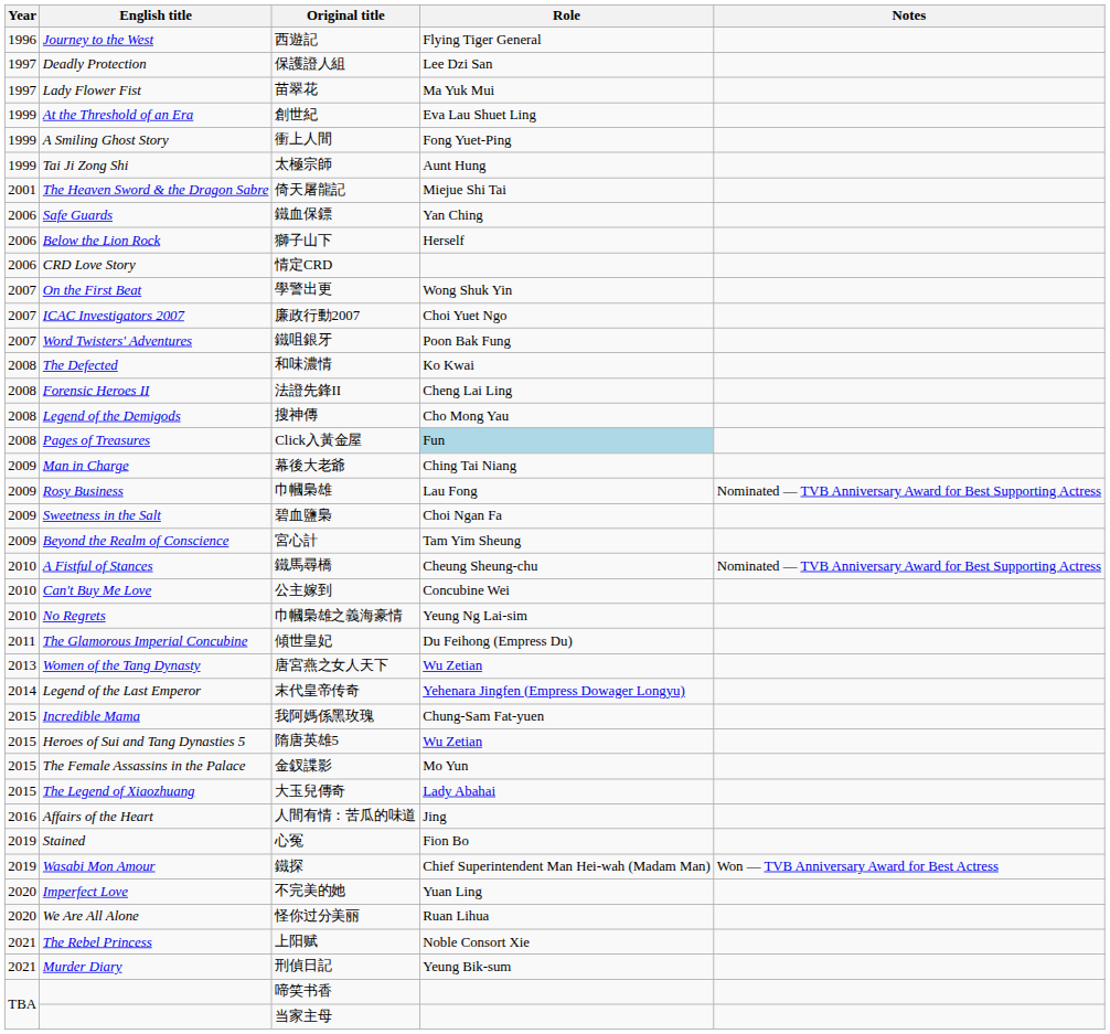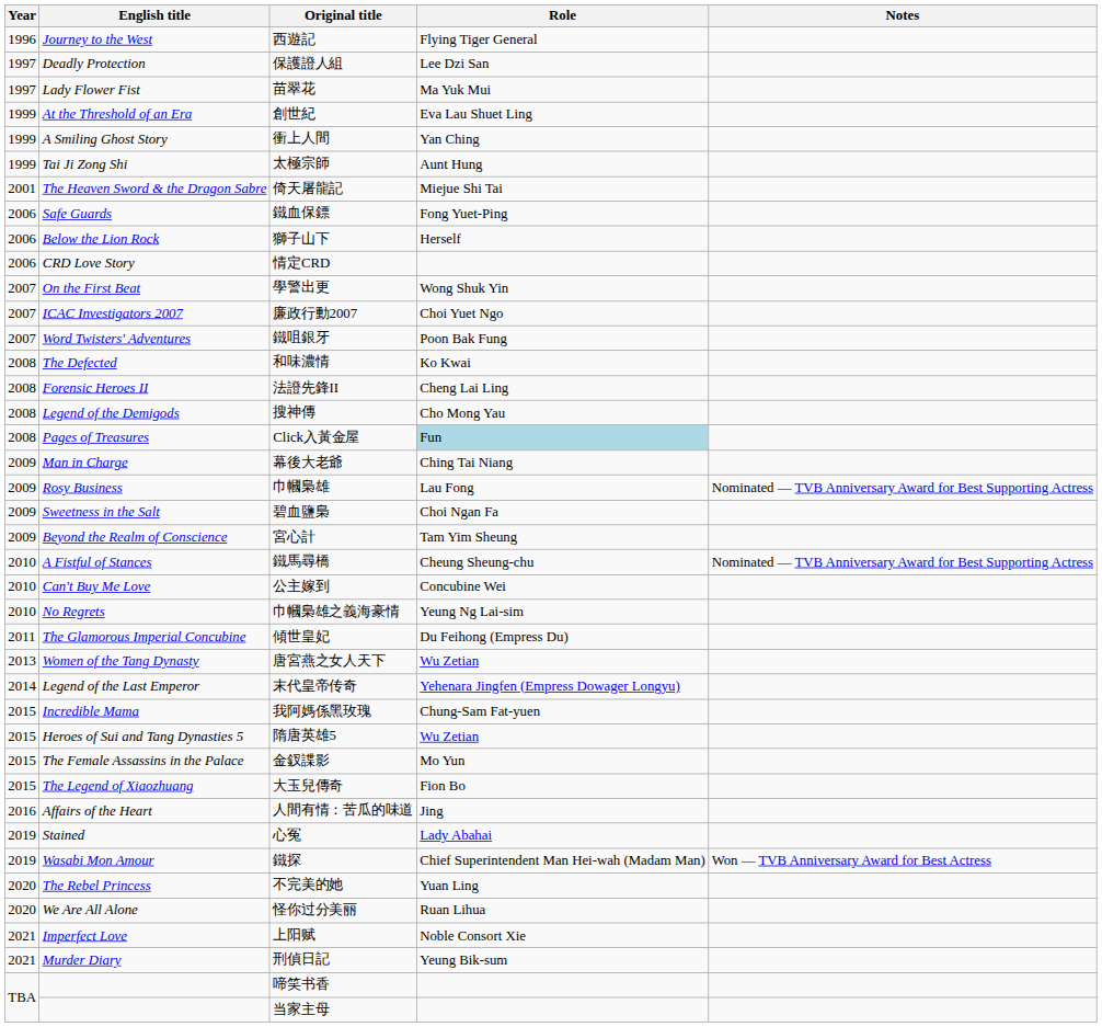衝上人間 | Role: Fong Yuet-Ping -> Yan Ching
鐵血保鏢 | Role: Yan Ching -> Fong Yuet-Ping
大玉兒傳奇 | Role: Lady Abahai -> Fion Bo
心冤 | Role: Fion Bo -> Lady Abahai
不完美的她 | English title: Imperfect Love -> The Rebel Princess
上阳赋 | English title: The Rebel Princess -> Imperfect Love
